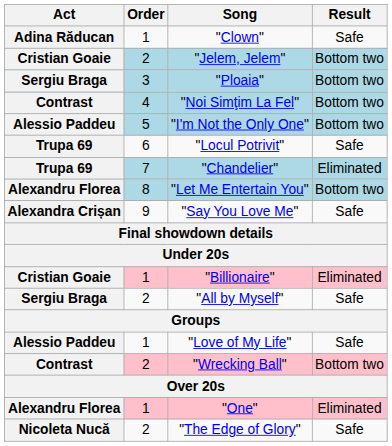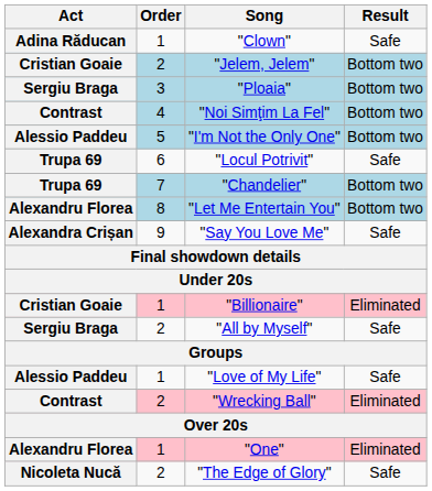"Chandelier" | Result: Eliminated -> Bottom two
"Wrecking Ball" | Result: Bottom two -> Eliminated
